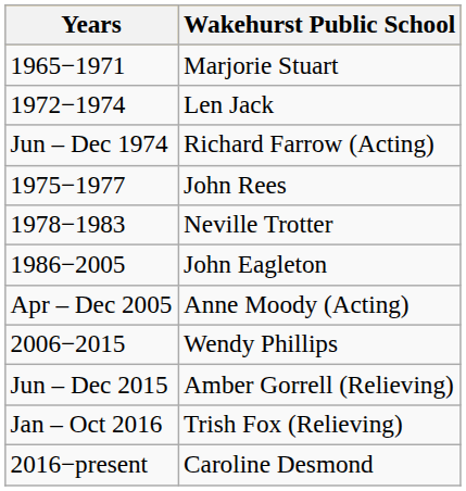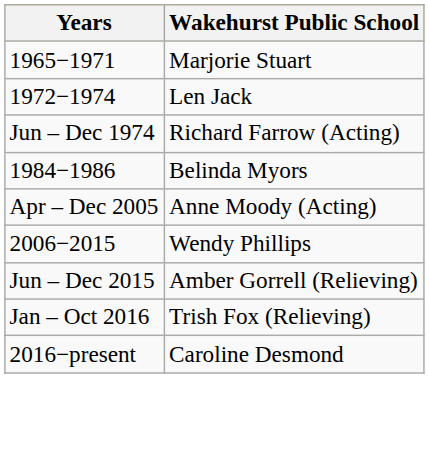- row: 1975−1977 | John Rees
- row: 1978−1983 | Neville Trotter
+ row: 1984−1986 | Belinda Myors
- row: 1986−2005 | John Eagleton
